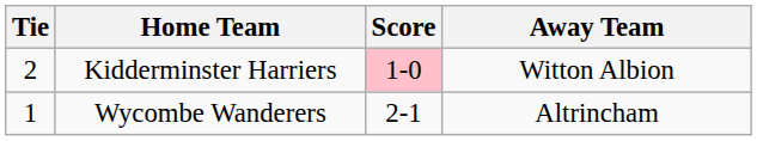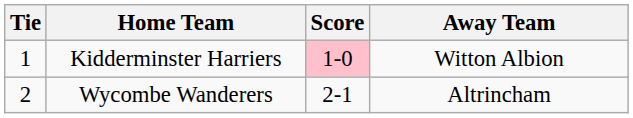Kidderminster Harriers | Tie: 2 -> 1
Wycombe Wanderers | Tie: 1 -> 2
